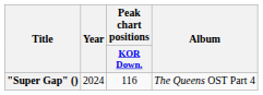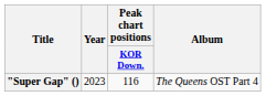"Super Gap" () | Year: 2024 -> 2023
